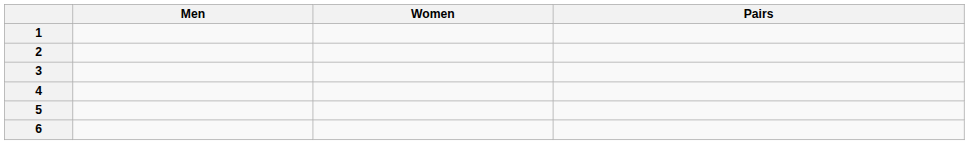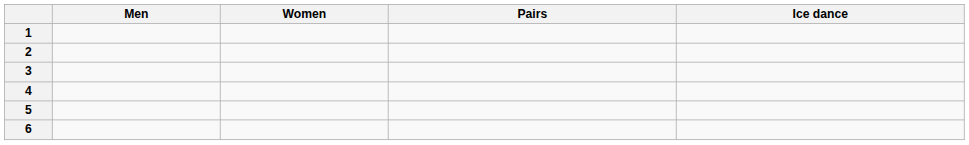+ column: Ice dance
